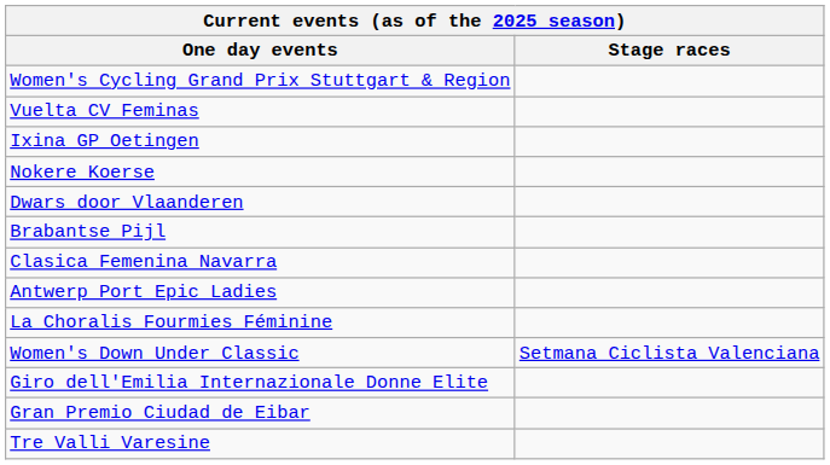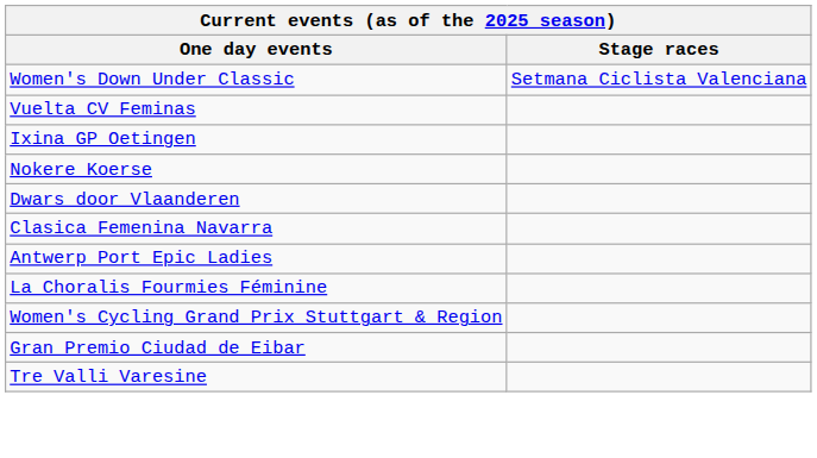rows swapped: Women's Down Under Classic <-> Women's Cycling Grand Prix Stuttgart & Region
- row: Brabantse Pijl
- row: Giro dell'Emilia Internazionale Donne Elite
